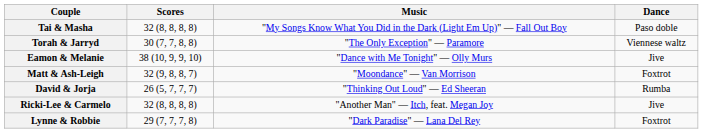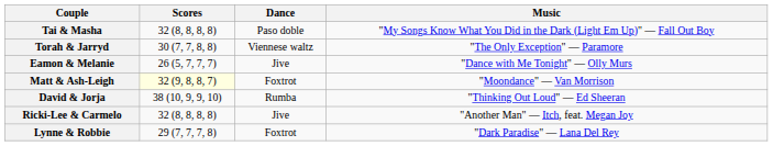columns swapped: Dance <-> Music
Eamon & Melanie | Scores: 38 (10, 9, 9, 10) -> 26 (5, 7, 7, 7)
Matt & Ash-Leigh | Scores: no background -> lightyellow background
David & Jorja | Scores: 26 (5, 7, 7, 7) -> 38 (10, 9, 9, 10)
